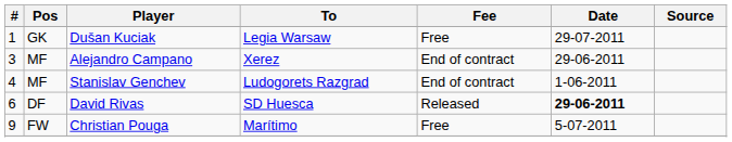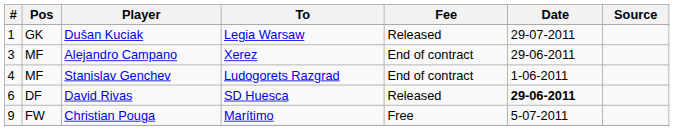Dušan Kuciak | Fee: Free -> Released
